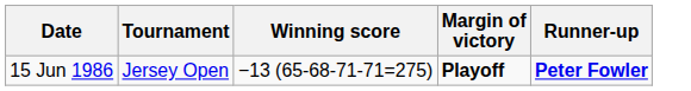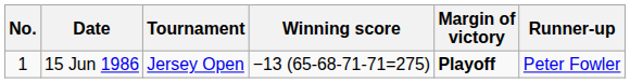+ column: No. | 1
15 Jun 1986 | Runner-up: bold -> normal
